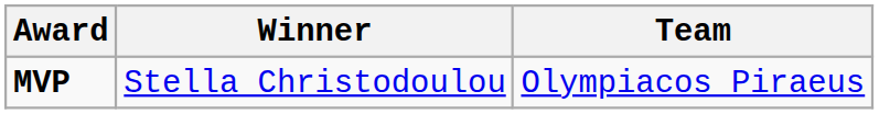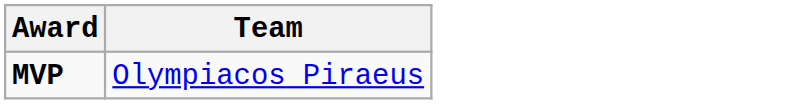- column: Winner | Stella Christodoulou
